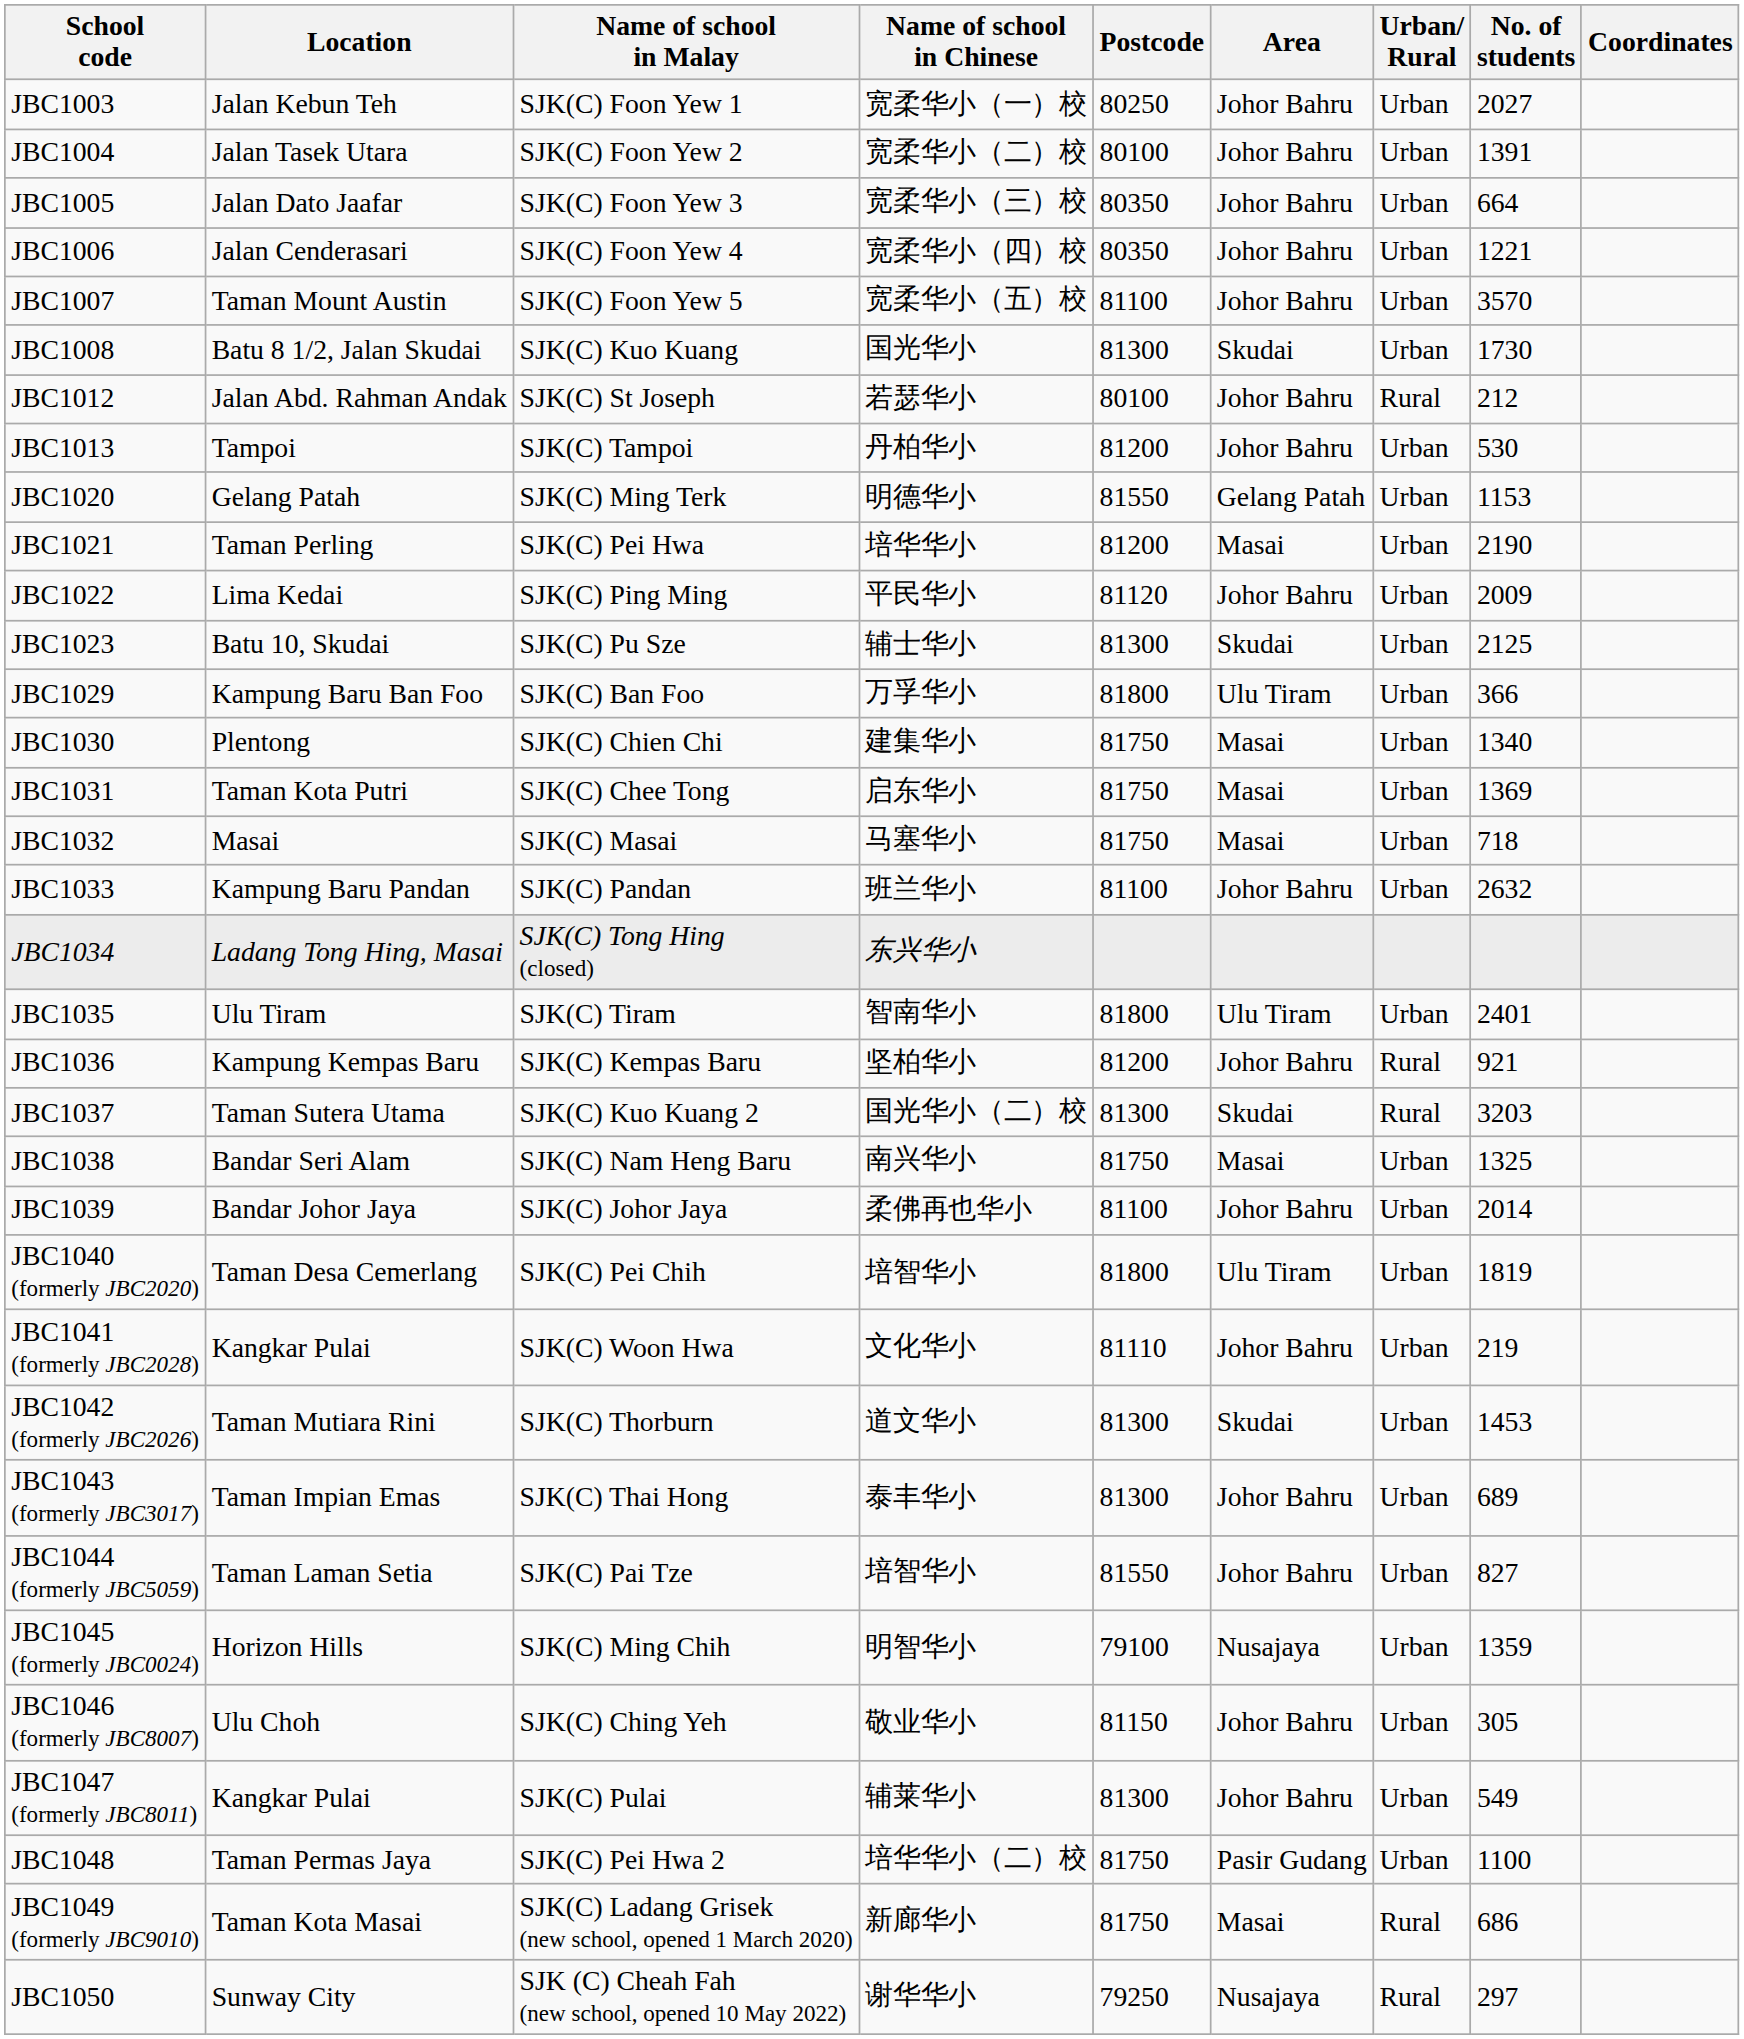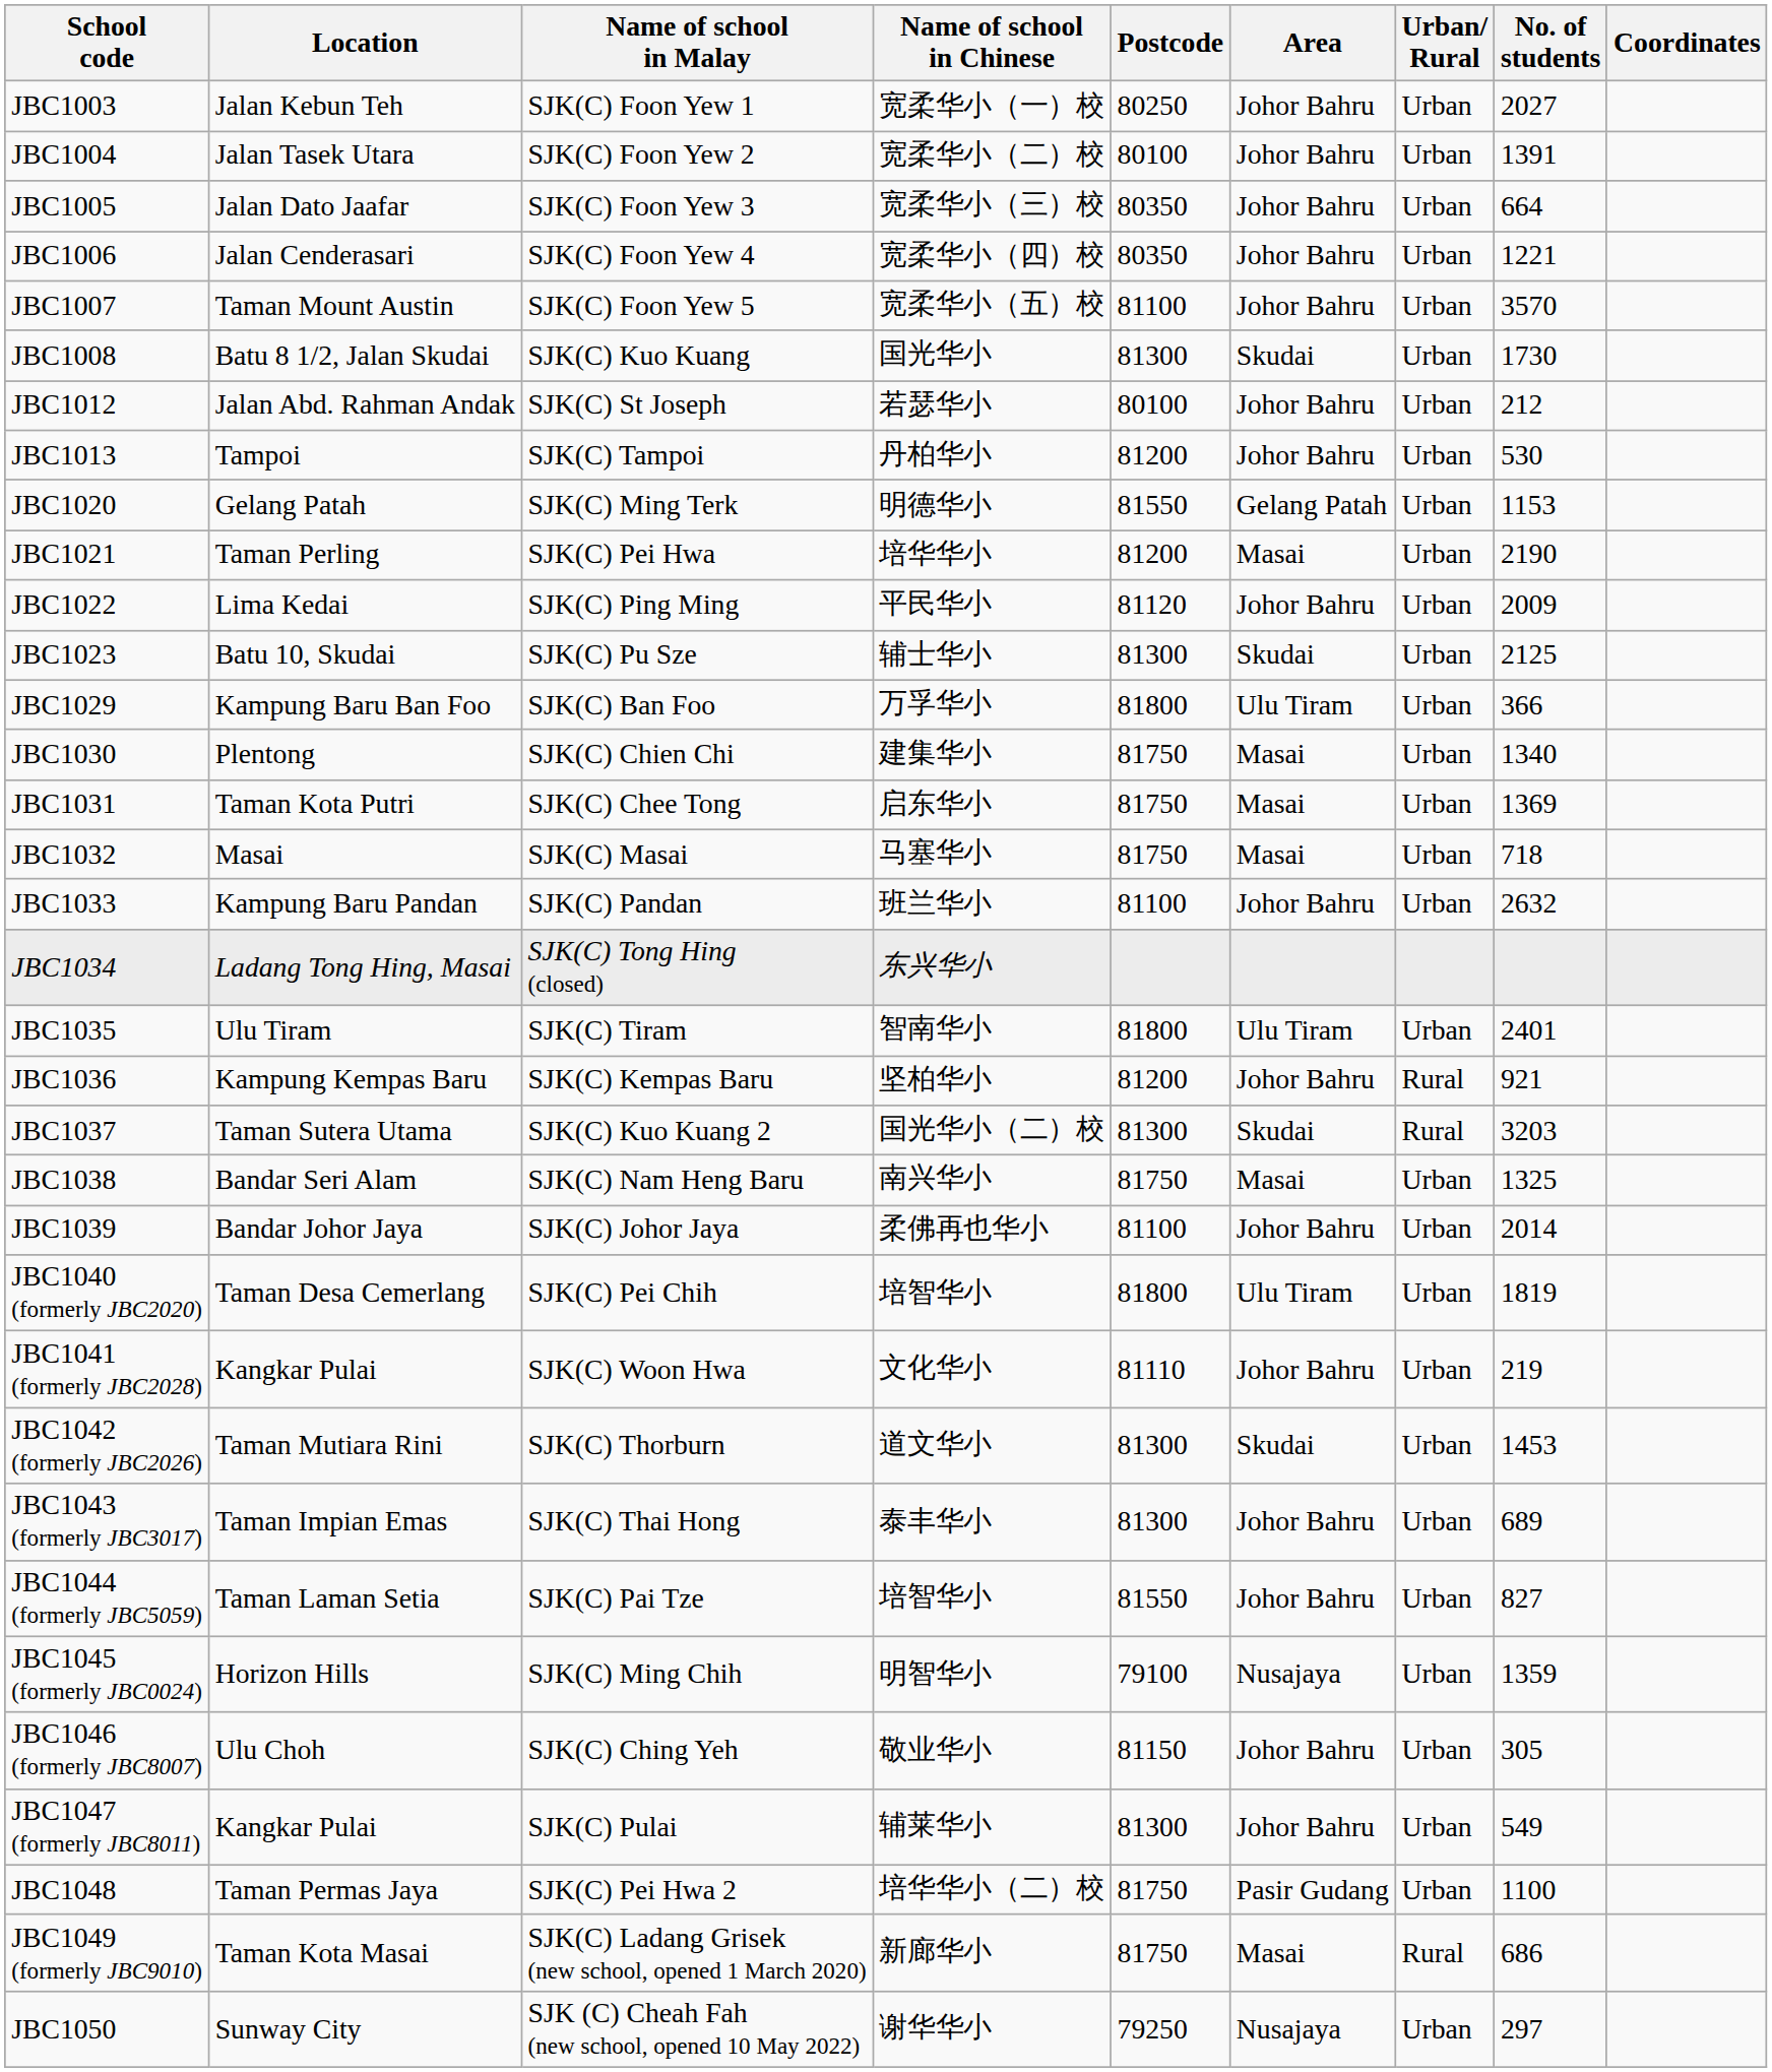JBC1012 | Urban/ Rural: Rural -> Urban
JBC1050 | Urban/ Rural: Rural -> Urban
